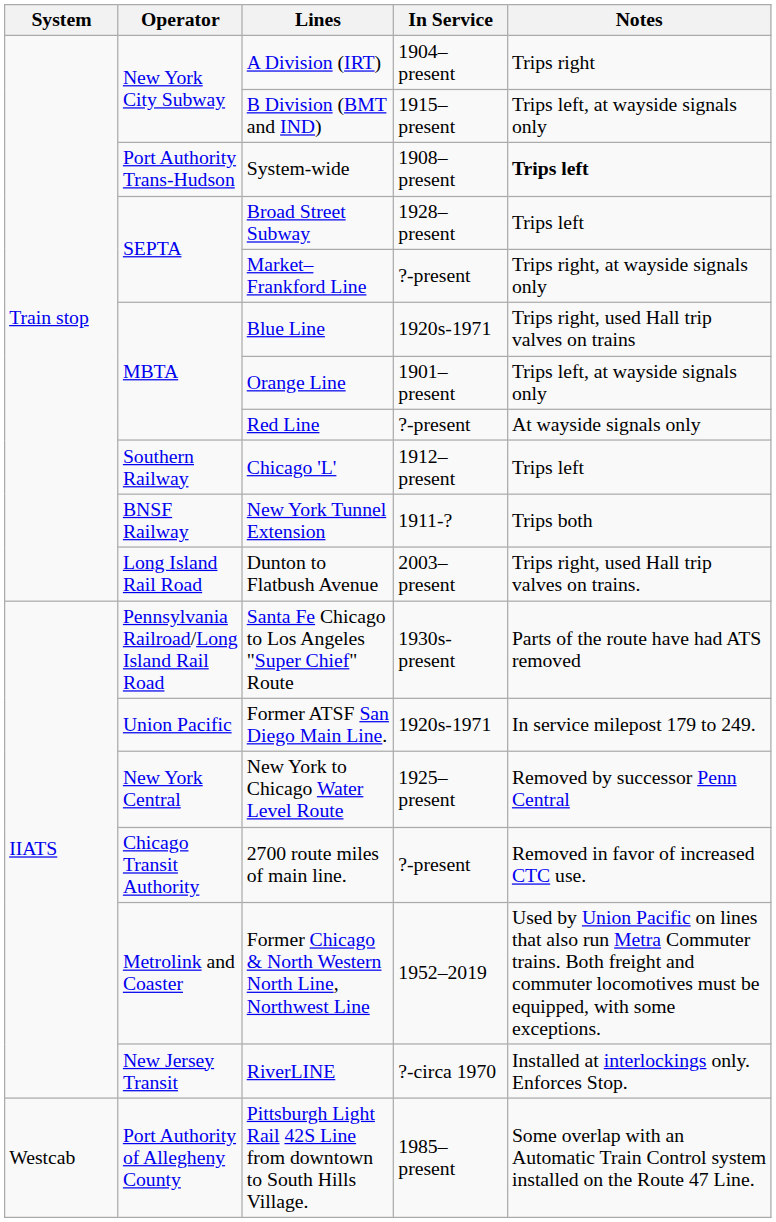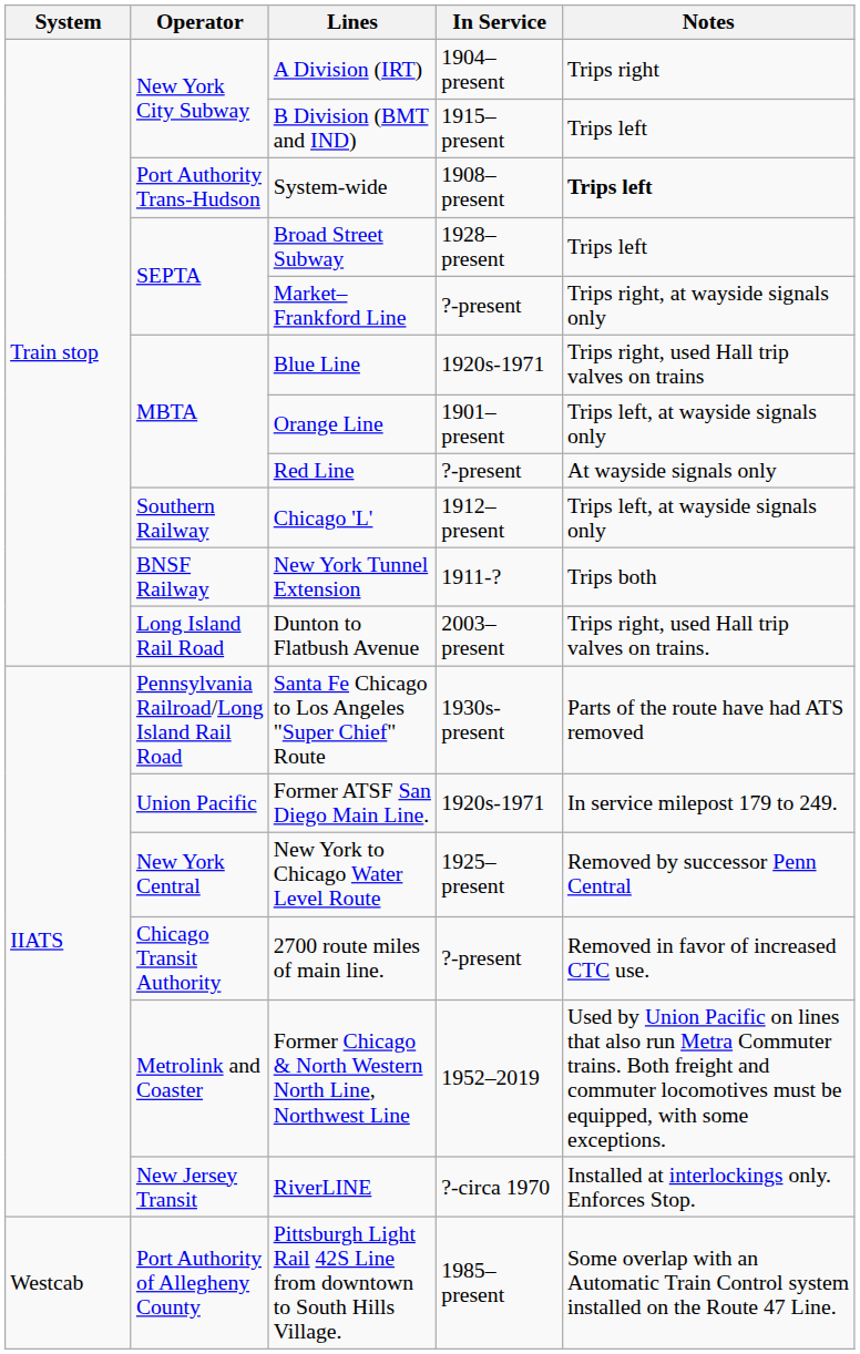B Division (BMT and IND) | Notes: Trips left, at wayside signals only -> Trips left
Chicago 'L' | Notes: Trips left -> Trips left, at wayside signals only
